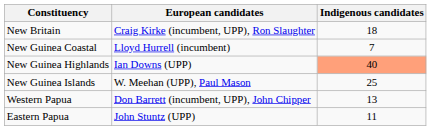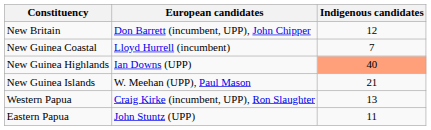New Britain | European candidates: Craig Kirke (incumbent, UPP), Ron Slaughter -> Don Barrett (incumbent, UPP), John Chipper
New Britain | Indigenous candidates: 18 -> 12
New Guinea Islands | Indigenous candidates: 25 -> 21
Western Papua | European candidates: Don Barrett (incumbent, UPP), John Chipper -> Craig Kirke (incumbent, UPP), Ron Slaughter
